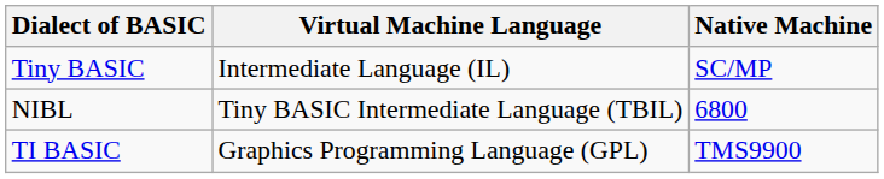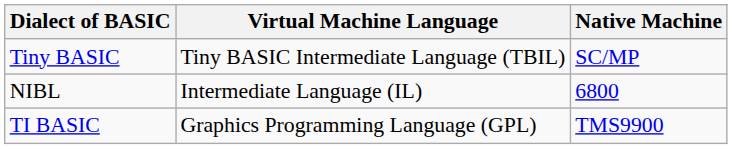Tiny BASIC | Virtual Machine Language: Intermediate Language (IL) -> Tiny BASIC Intermediate Language (TBIL)
NIBL | Virtual Machine Language: Tiny BASIC Intermediate Language (TBIL) -> Intermediate Language (IL)
